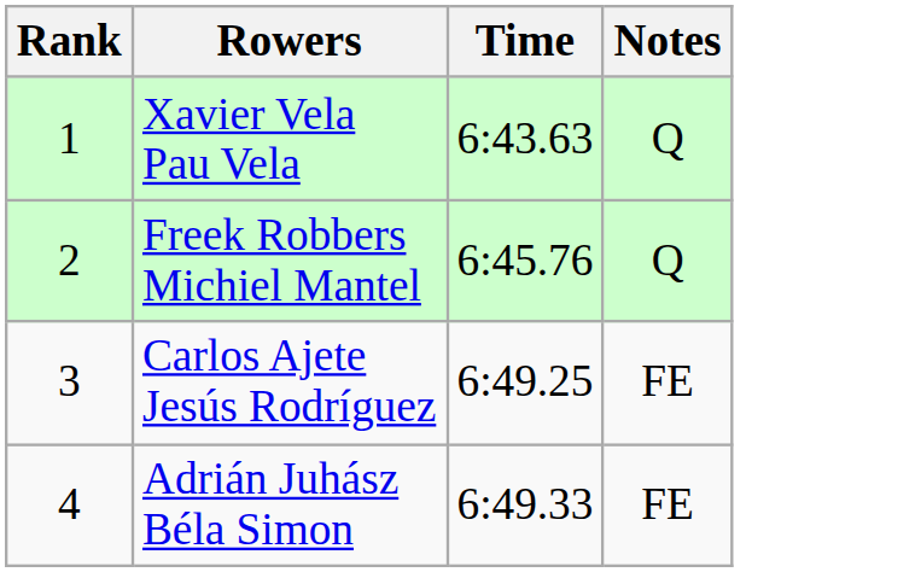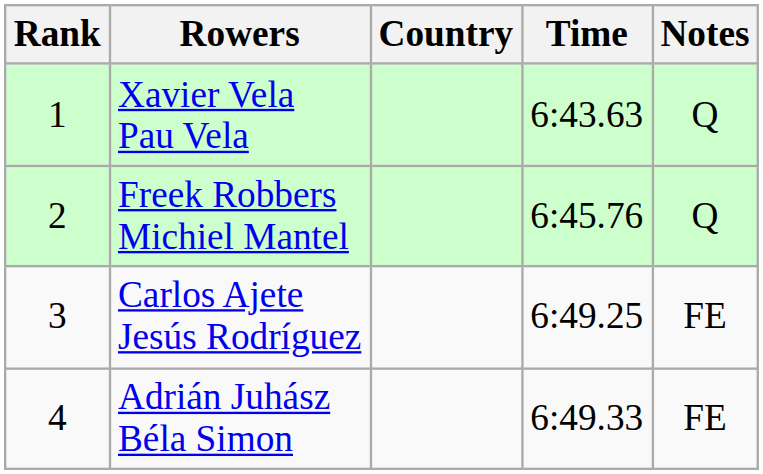+ column: Country
